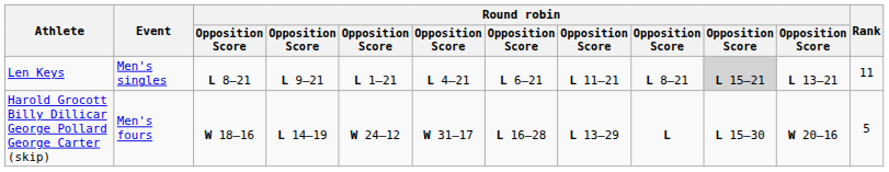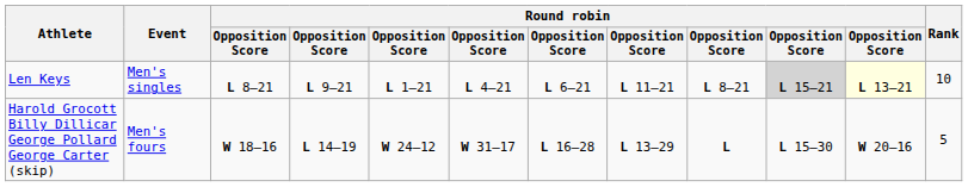Len Keys | column 11: no background -> lightyellow background
Len Keys | Rank: 11 -> 10
